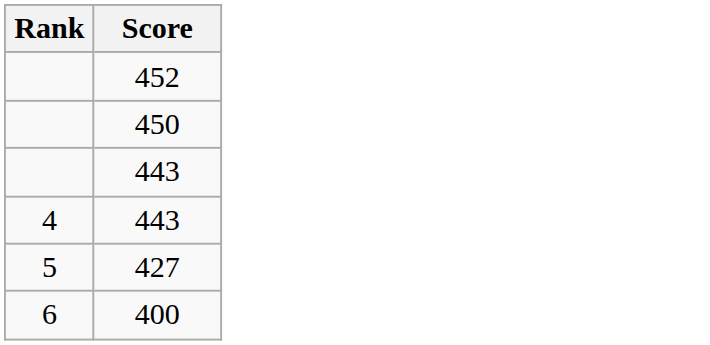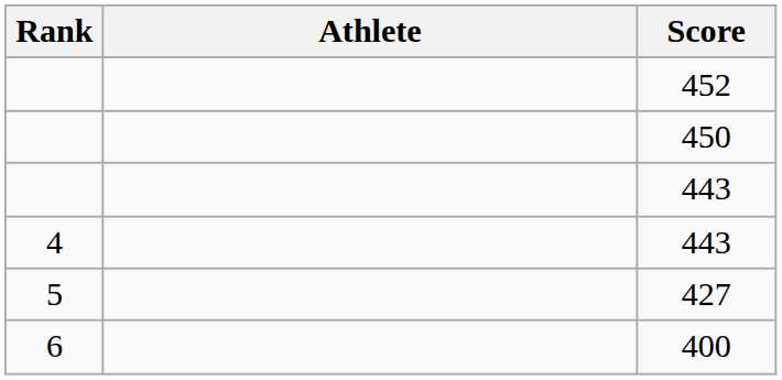+ column: Athlete
